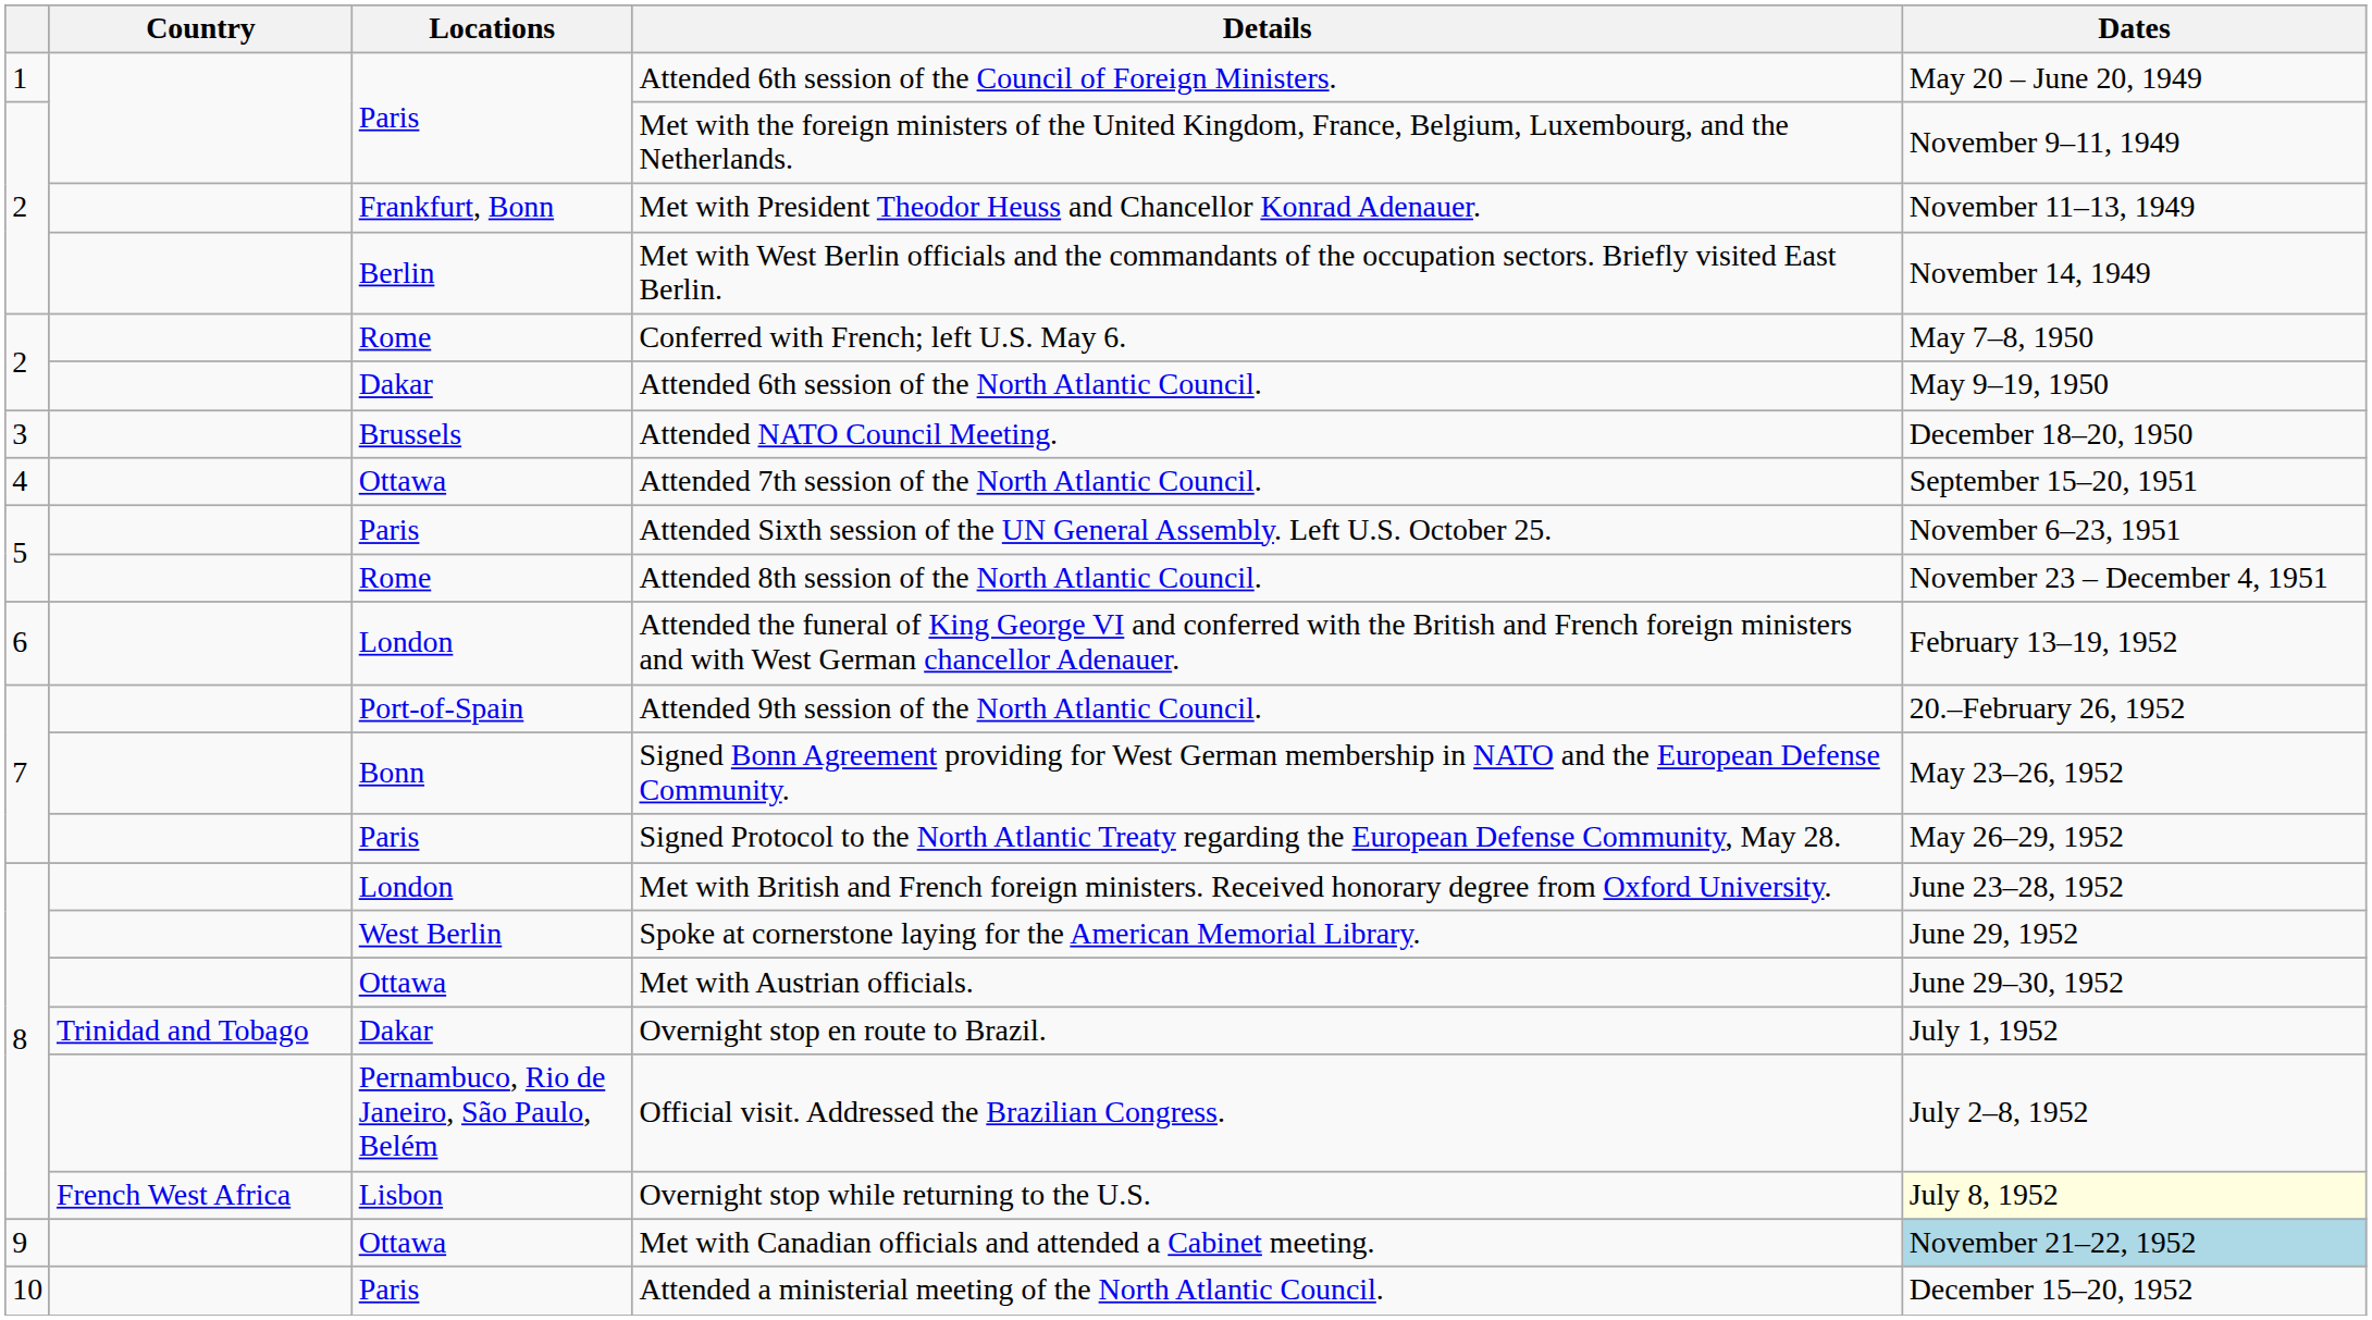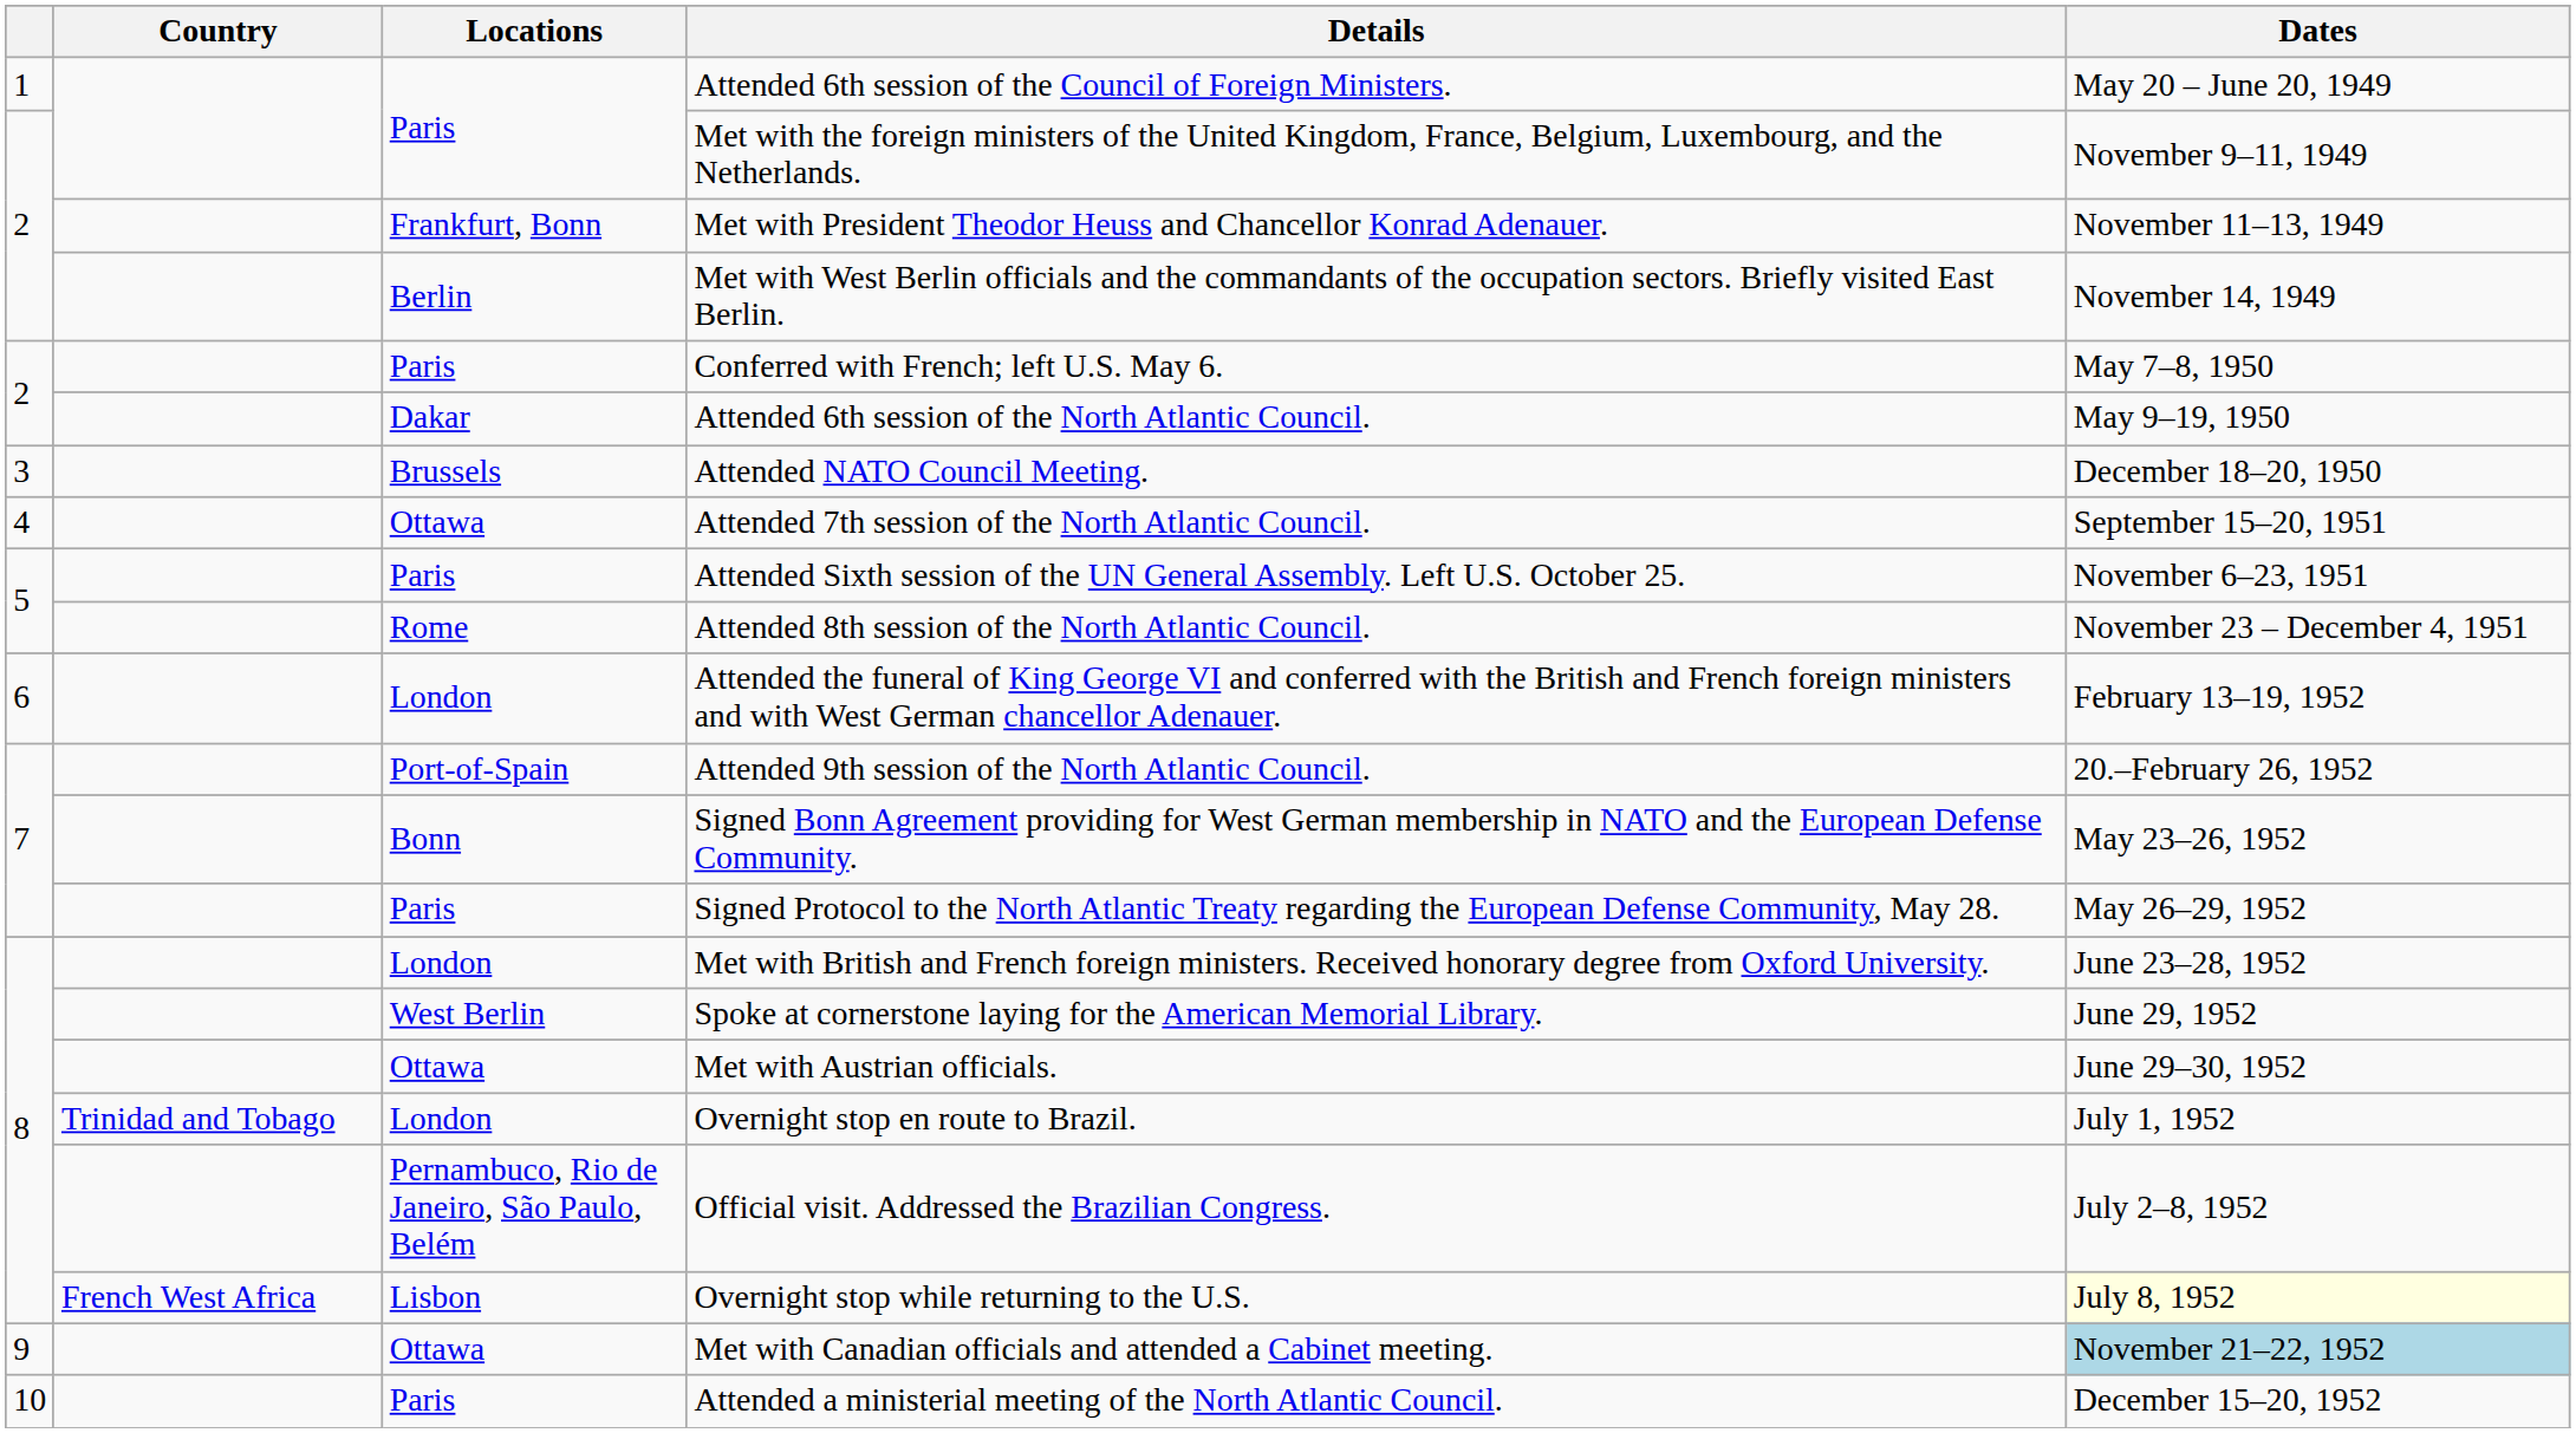Conferred with French; left U.S. May 6. | Locations: Rome -> Paris
Overnight stop en route to Brazil. | Locations: Dakar -> London
